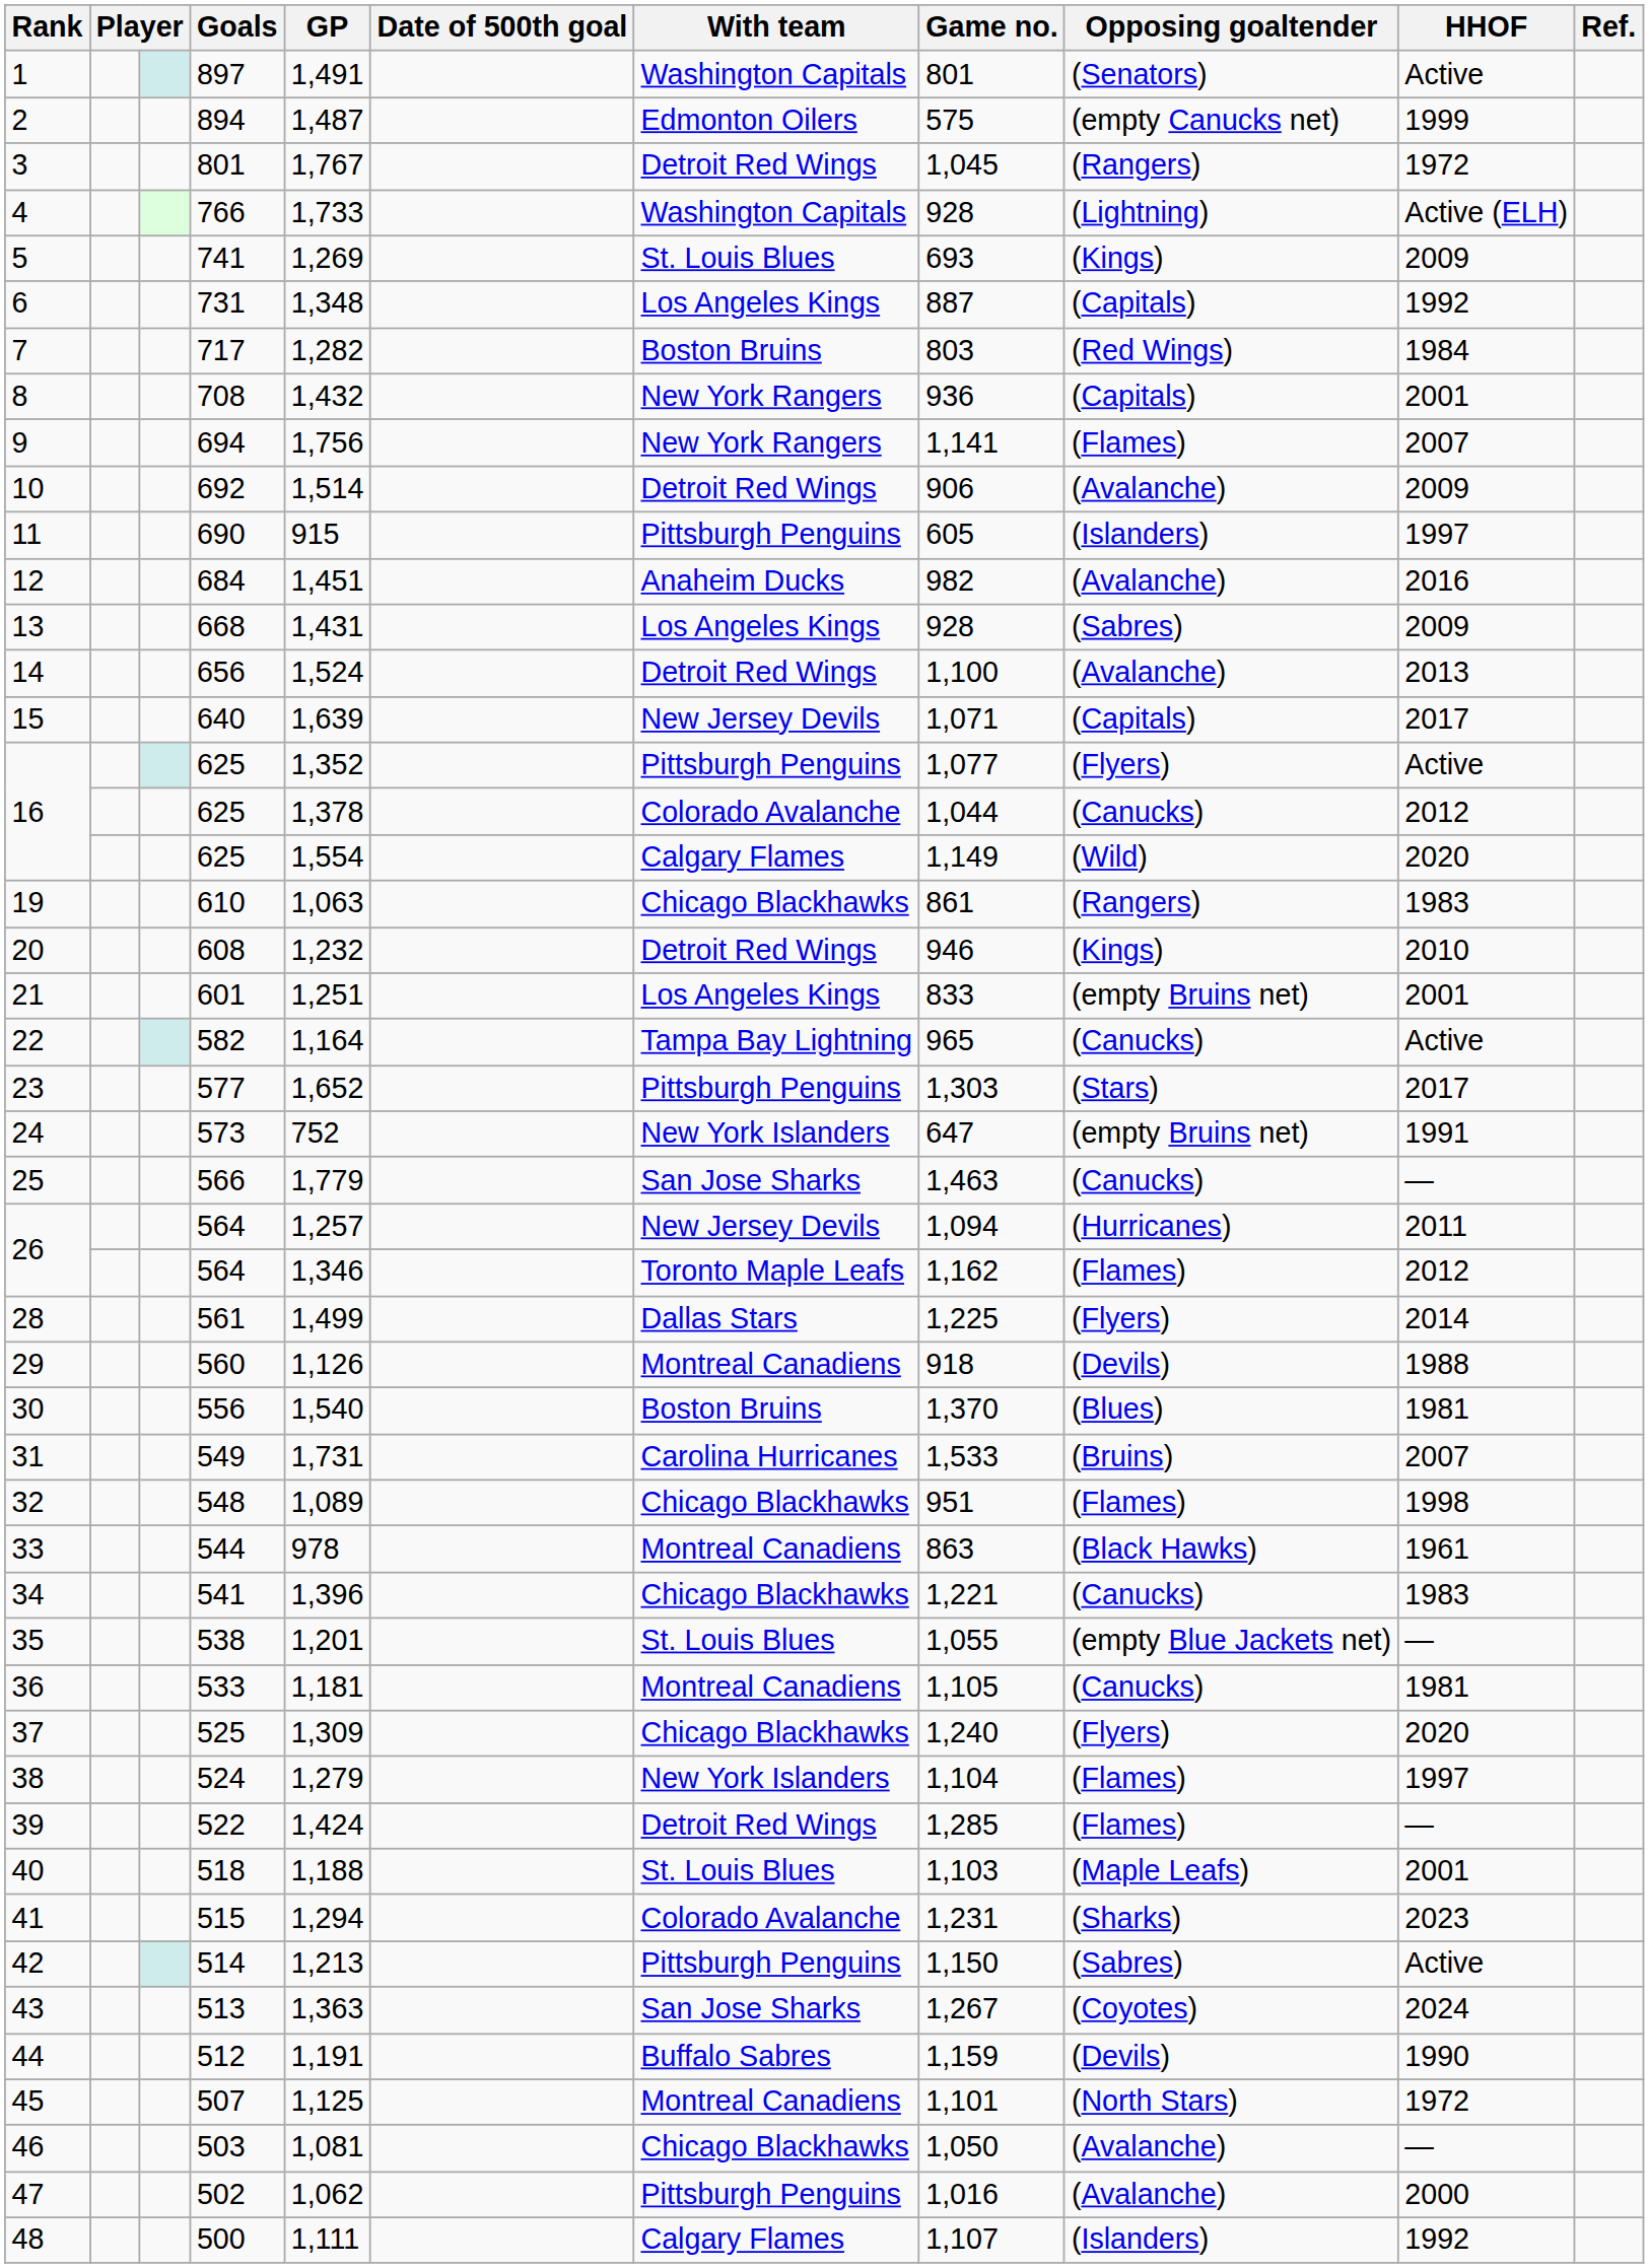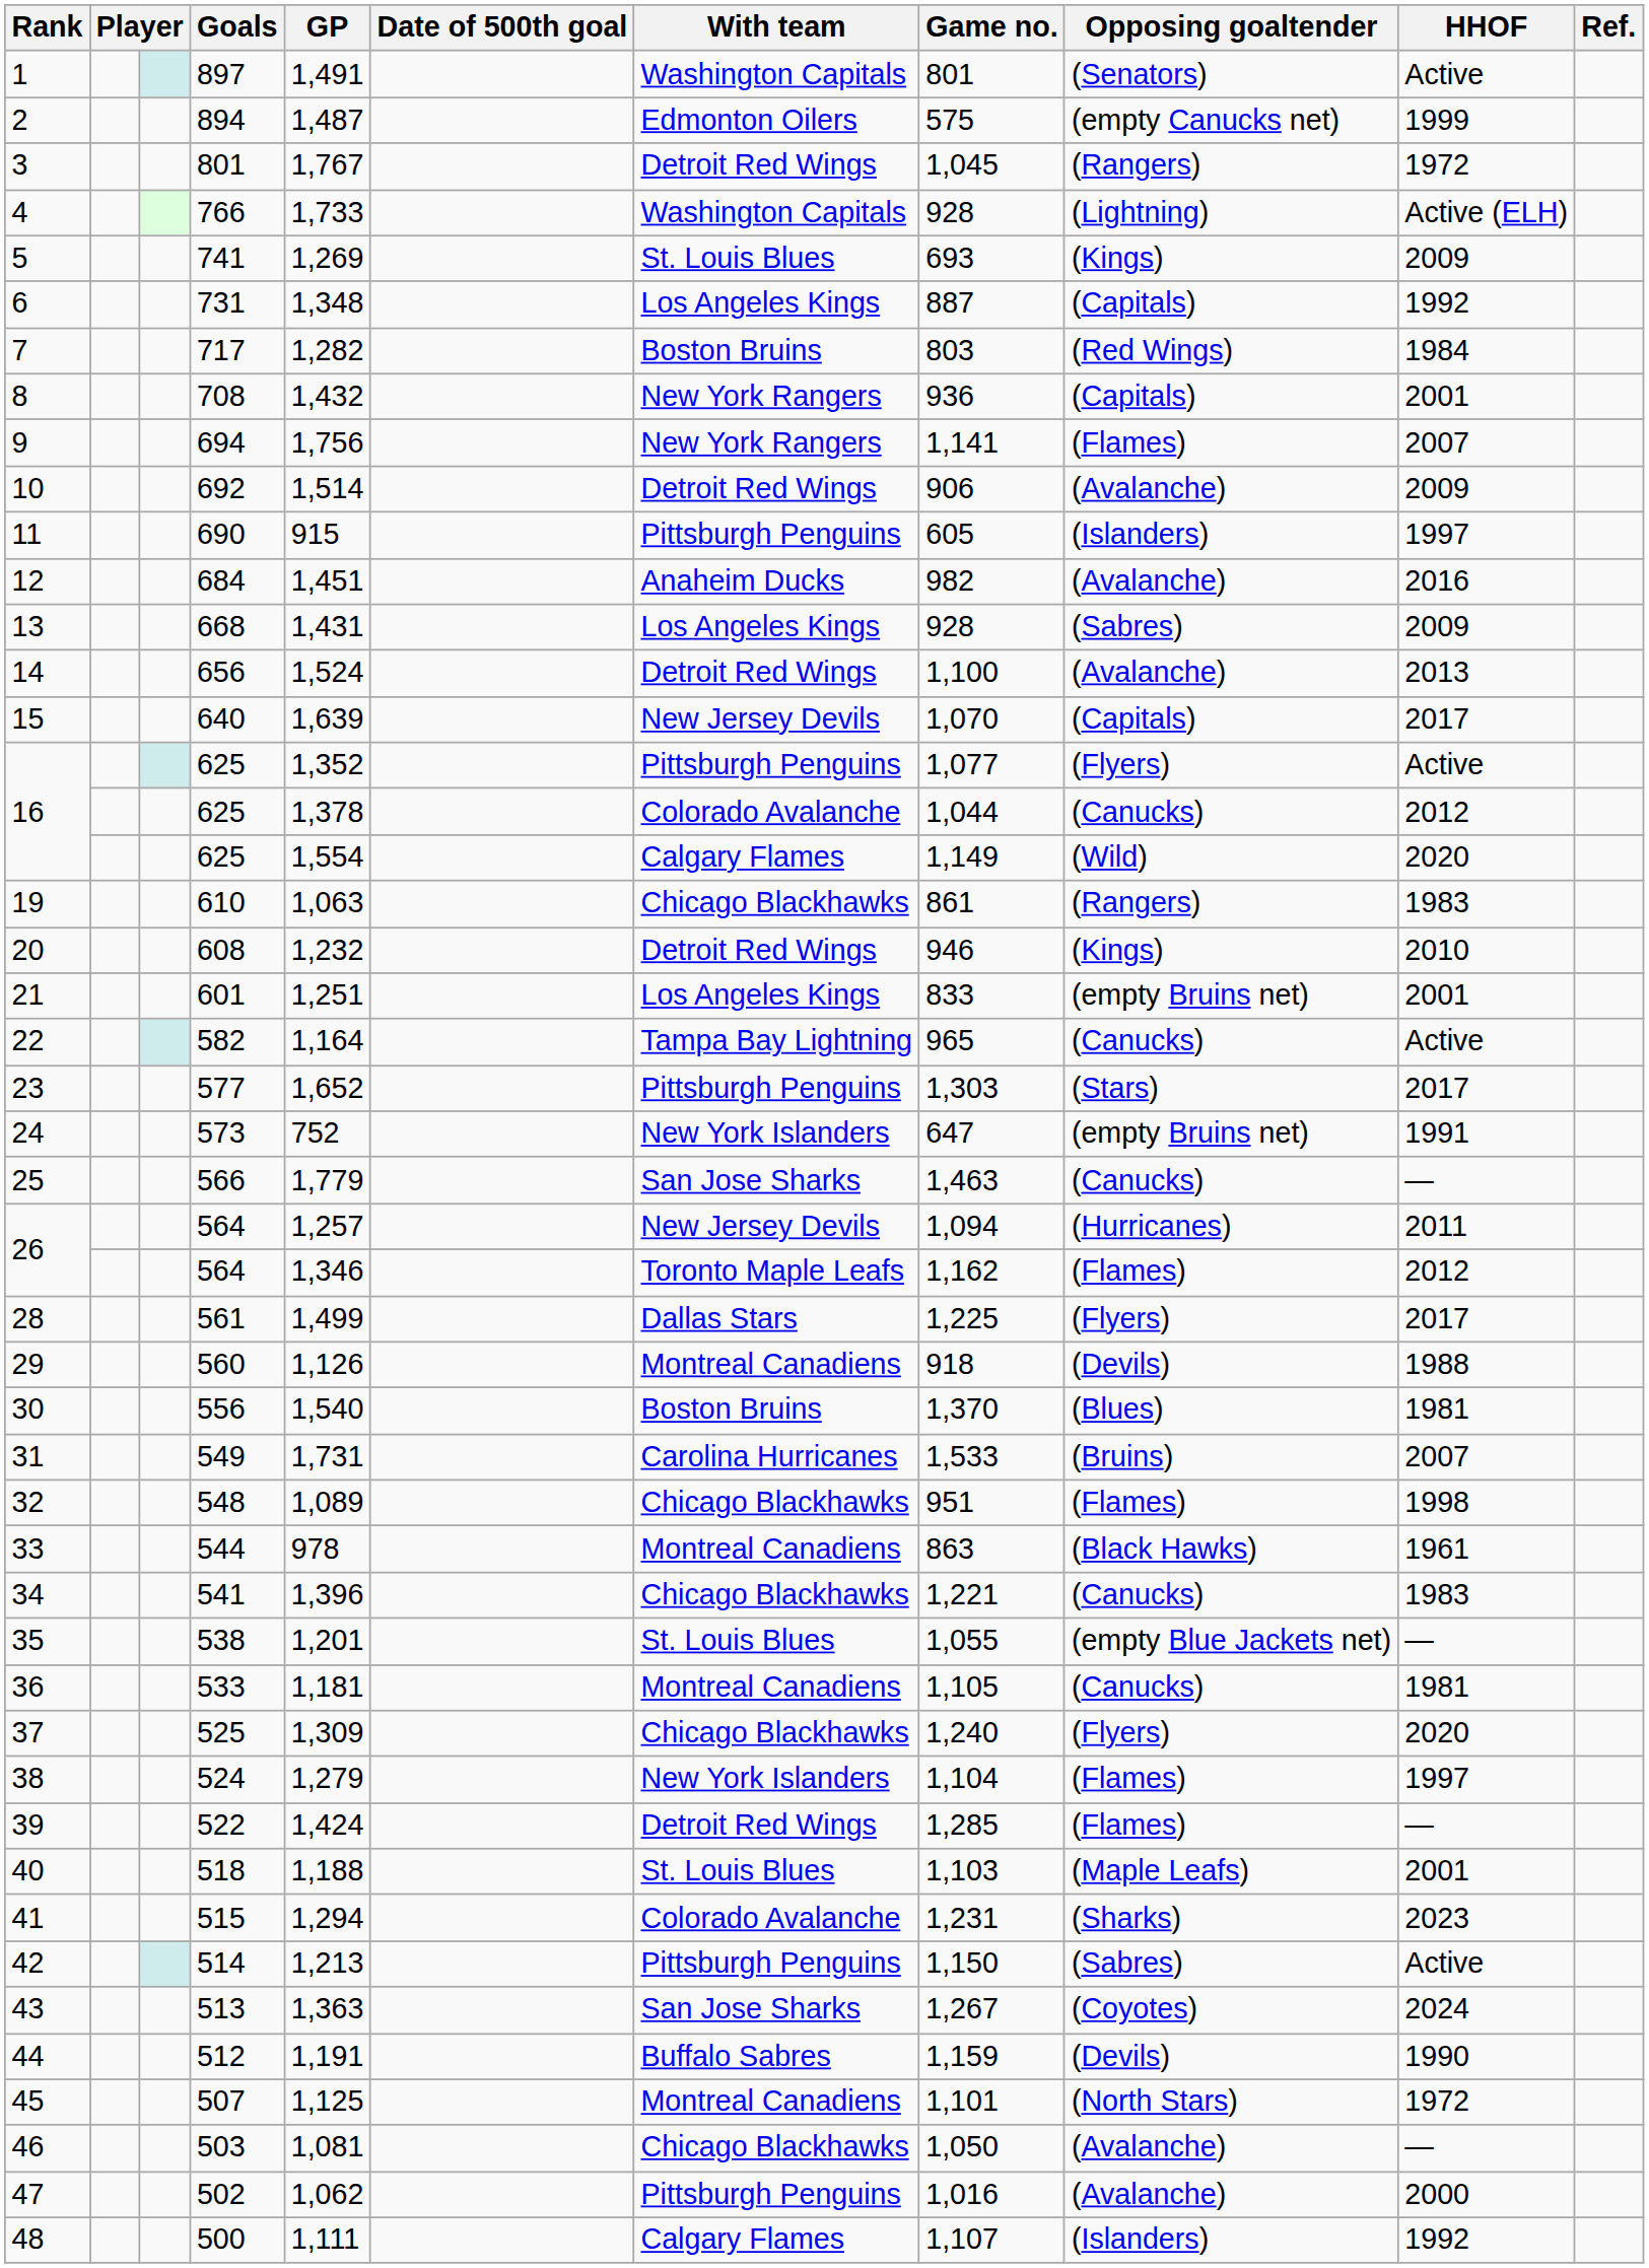15 | Game no.: 1,071 -> 1,070
28 | HHOF: 2014 -> 2017
